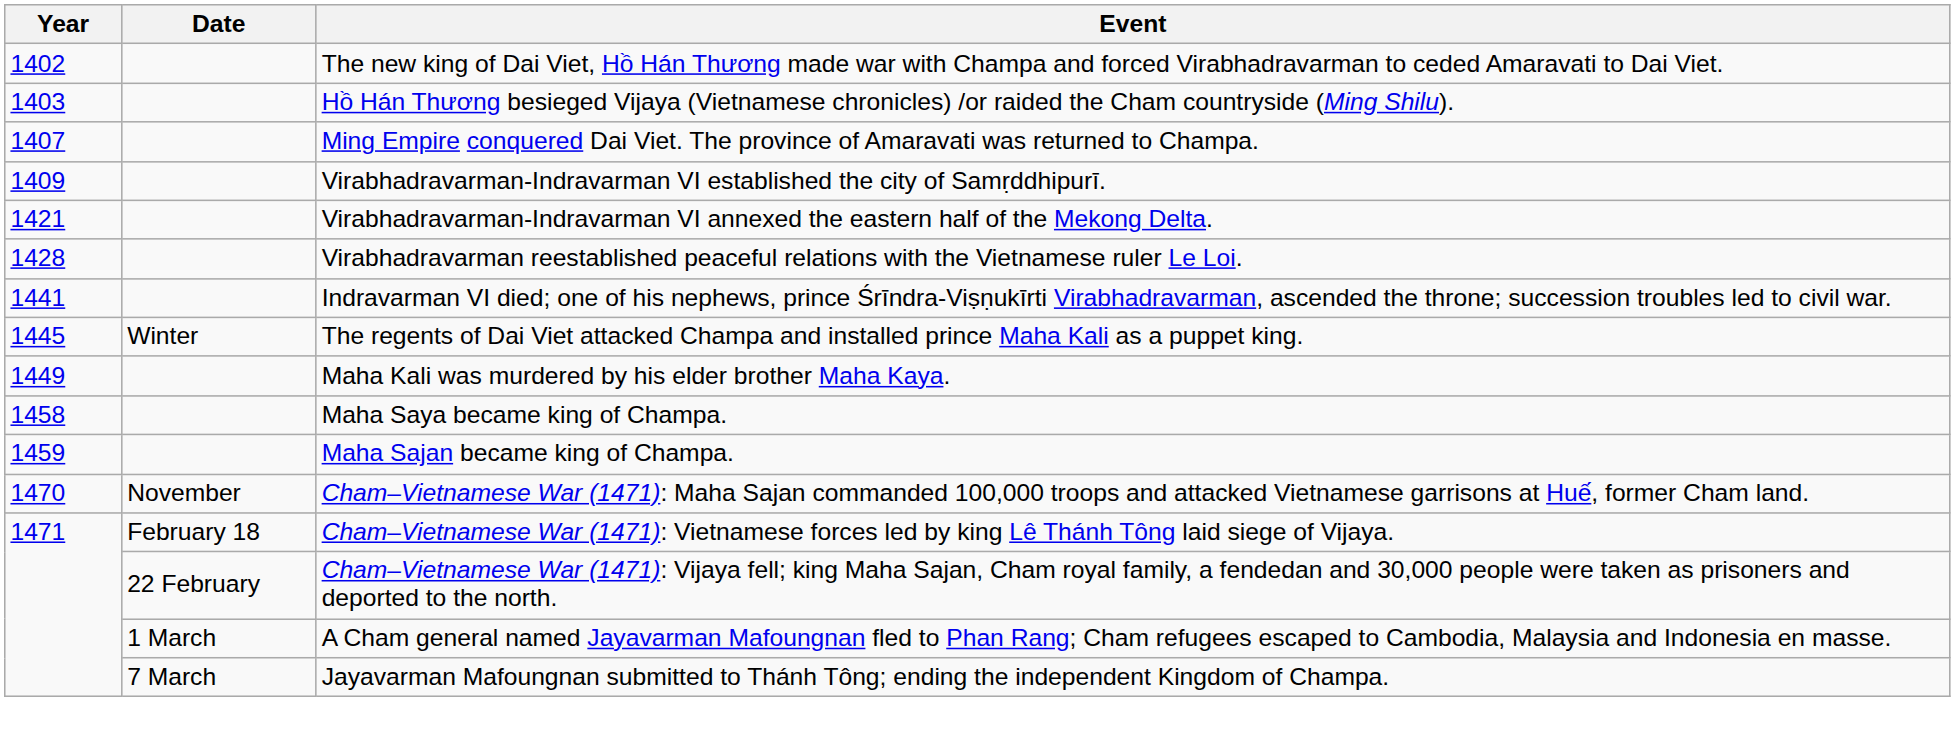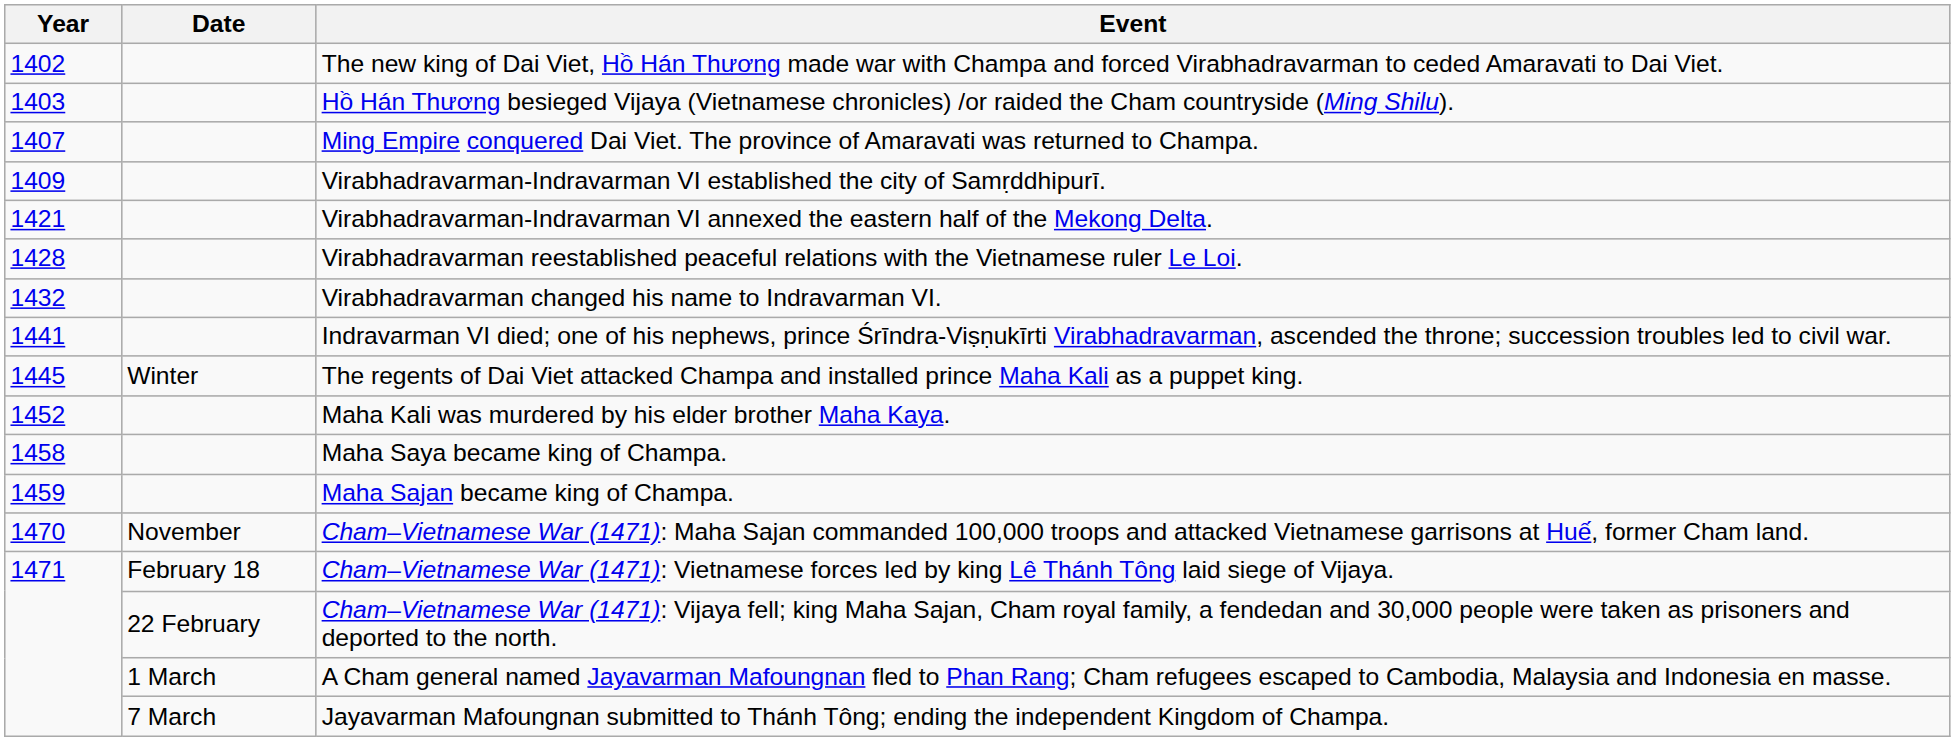+ row: 1432 | Virabhadravarman changed his name to Indravarman VI.
Maha Kali was murdered by his elder brother Maha Kaya. | Year: 1449 -> 1452
